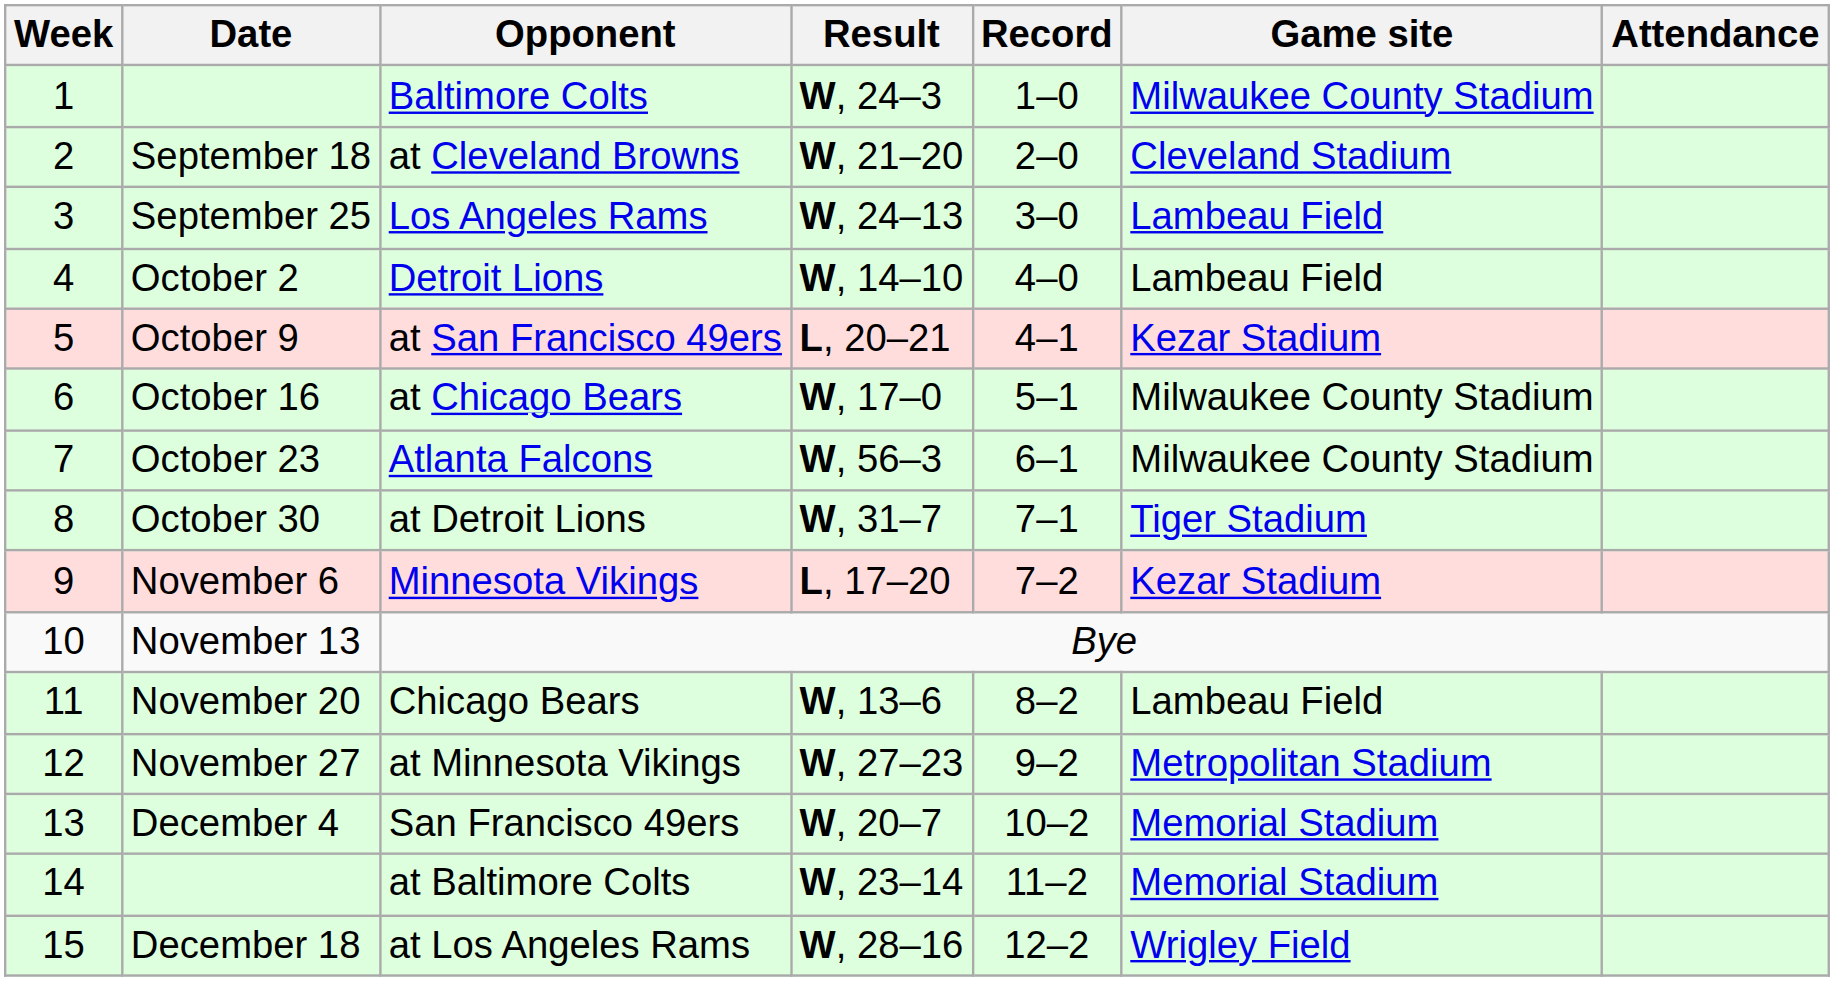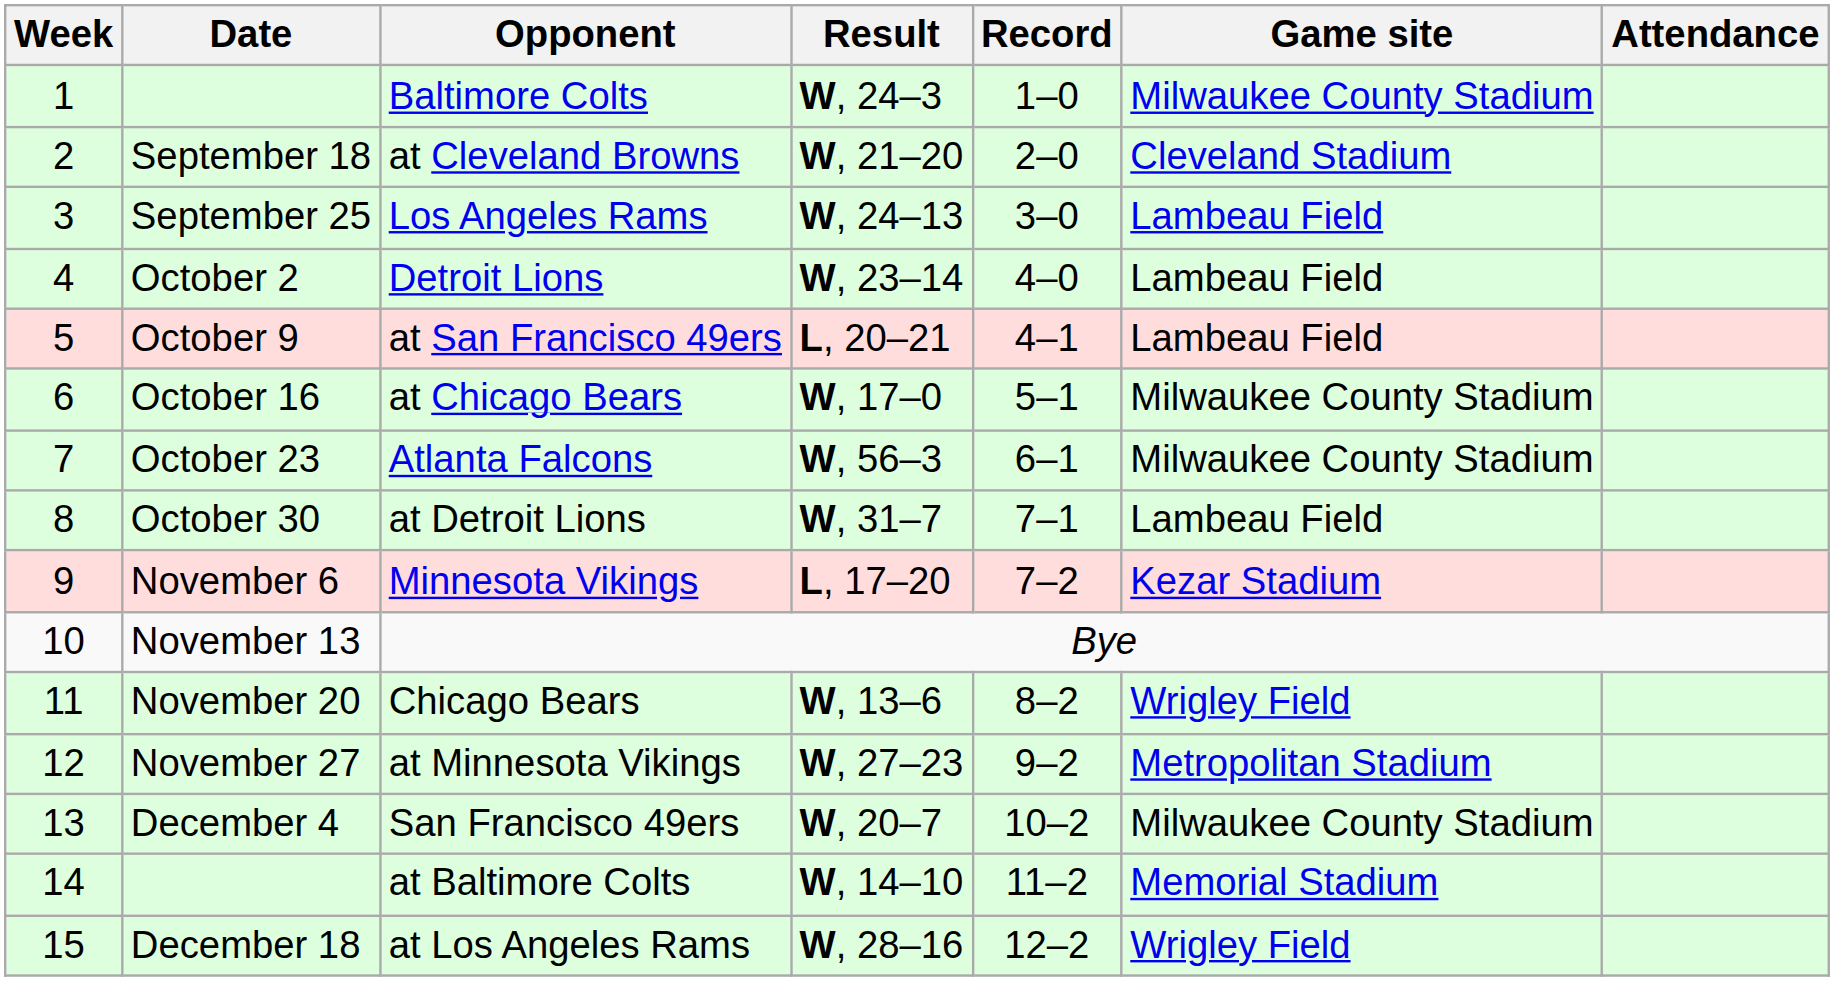Detroit Lions | Result: W, 14–10 -> W, 23–14
at San Francisco 49ers | Game site: Kezar Stadium -> Lambeau Field
at Detroit Lions | Game site: Tiger Stadium -> Lambeau Field
Chicago Bears | Game site: Lambeau Field -> Wrigley Field
San Francisco 49ers | Game site: Memorial Stadium -> Milwaukee County Stadium
at Baltimore Colts | Result: W, 23–14 -> W, 14–10
